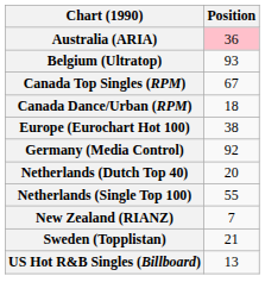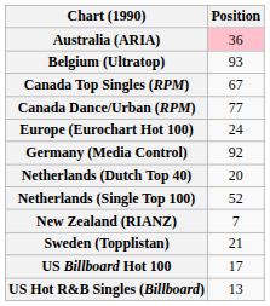Canada Dance/Urban (RPM) | Position: 18 -> 77
Europe (Eurochart Hot 100) | Position: 38 -> 24
Netherlands (Single Top 100) | Position: 55 -> 52
+ row: US Billboard Hot 100 | 17
